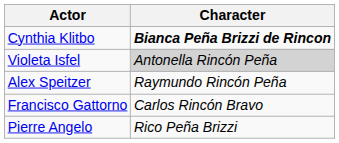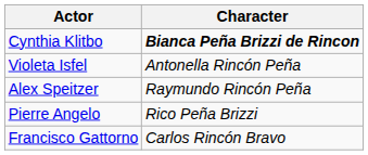Violeta Isfel | Character: lightgrey background -> no background
rows swapped: Pierre Angelo <-> Francisco Gattorno
